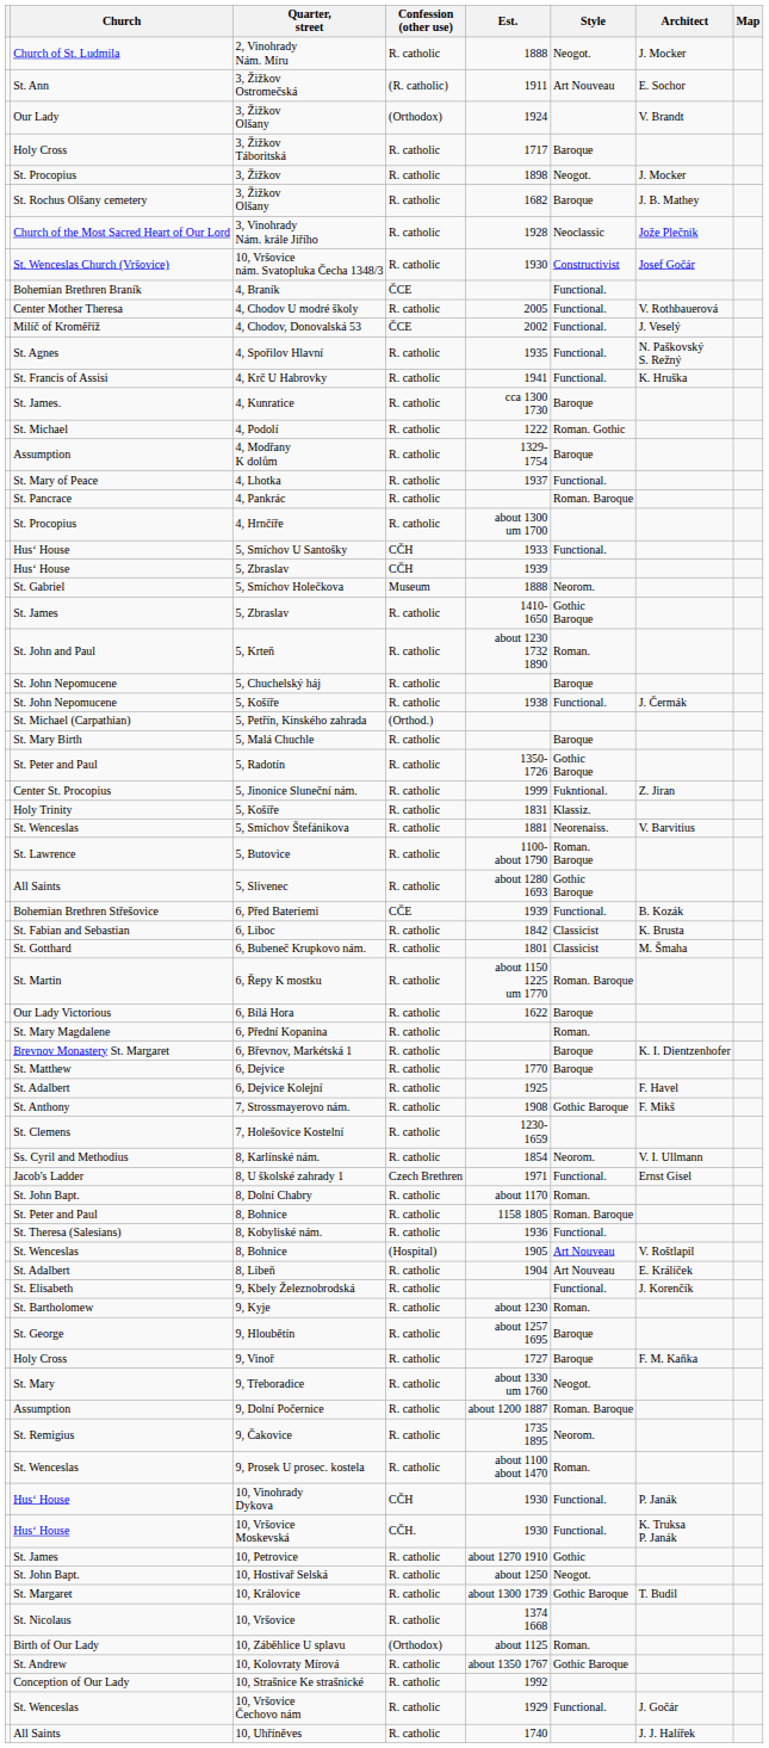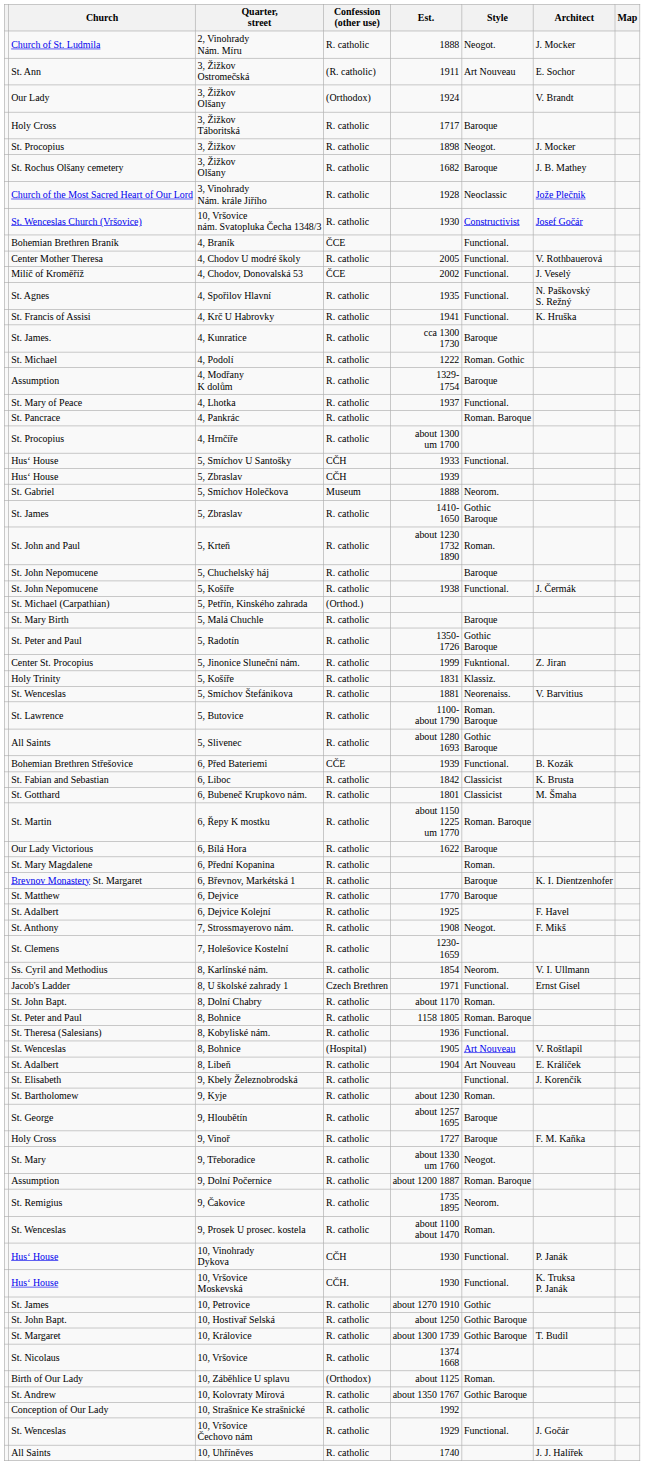7, Strossmayerovo nám. | Style: Gothic Baroque -> Neogot.
10, Hostivař Selská | Style: Neogot. -> Gothic Baroque
